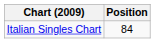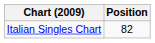Italian Singles Chart | Position: 84 -> 82
